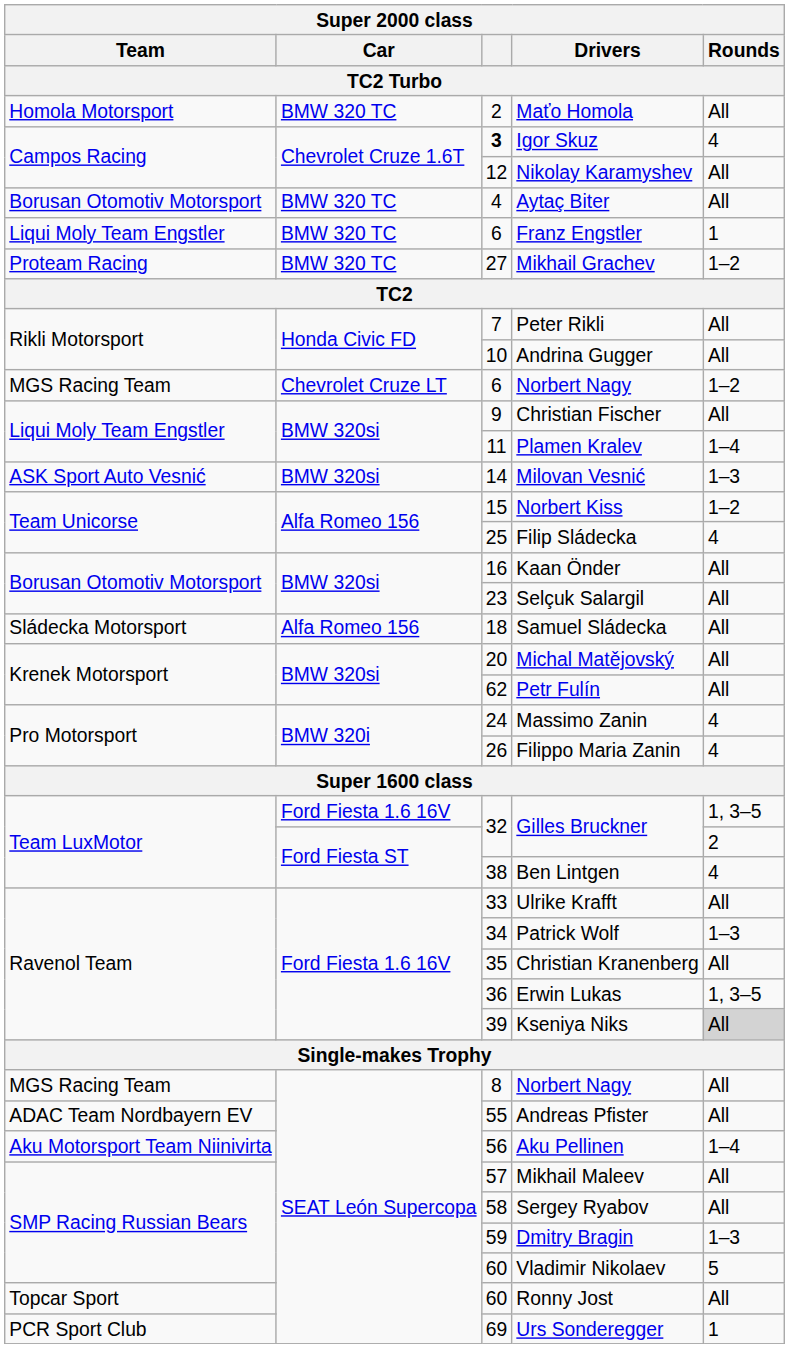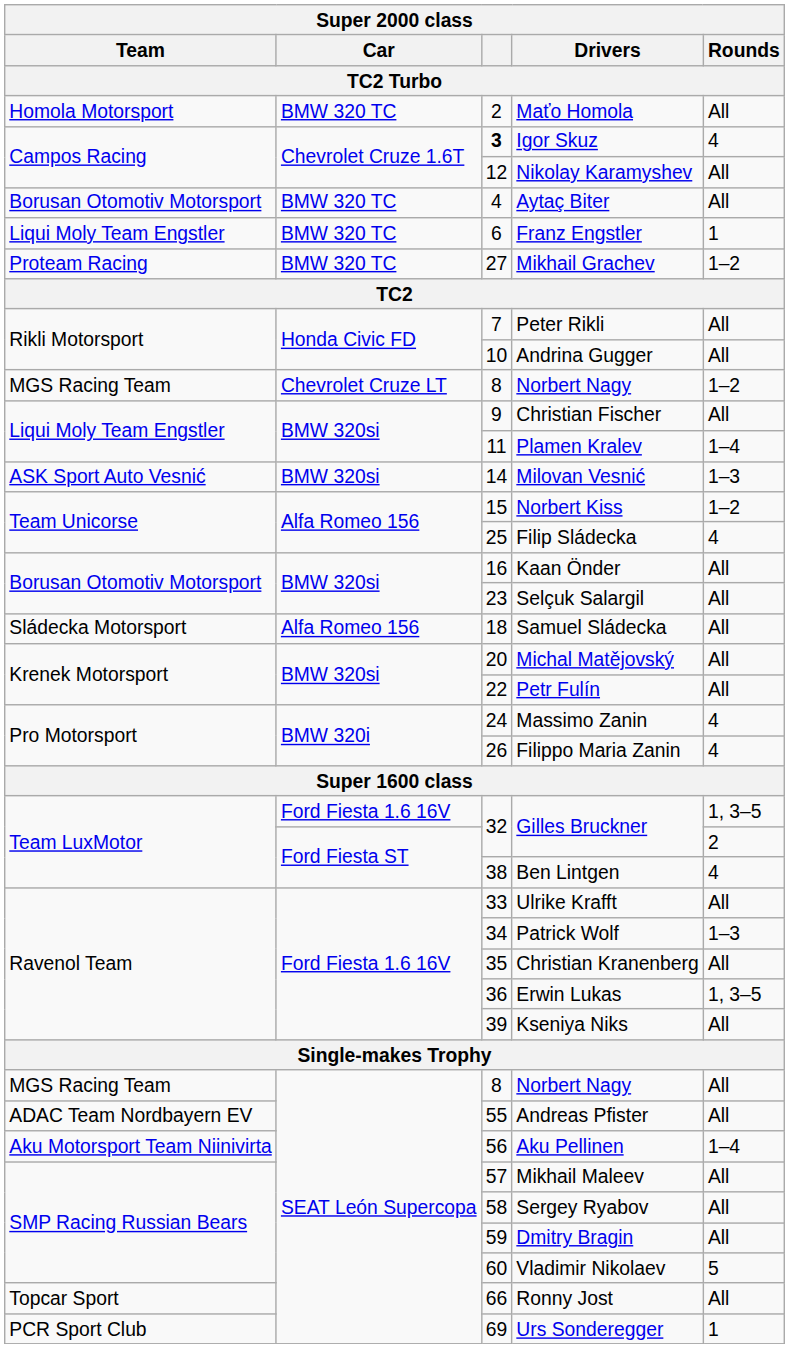Chevrolet Cruze LT / Norbert Nagy | TC2 Turbo: 6 -> 8
Petr Fulín | TC2 Turbo: 62 -> 22
Kseniya Niks | Rounds / TC2 Turbo: lightgrey background -> no background
Dmitry Bragin | Rounds / TC2 Turbo: 1–3 -> All
Ronny Jost | TC2 Turbo: 60 -> 66
